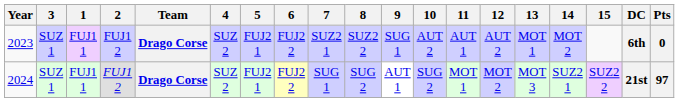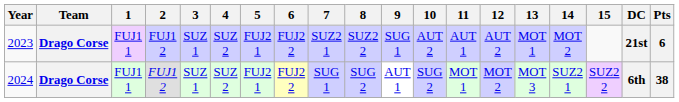columns swapped: Team <-> 3
2023 | DC: 6th -> 21st
2023 | Pts: 0 -> 6
2024 | DC: 21st -> 6th
2024 | Pts: 97 -> 38
